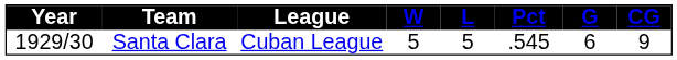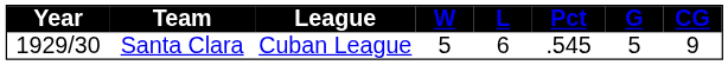Santa Clara | L: 5 -> 6
Santa Clara | G: 6 -> 5
